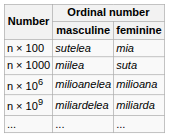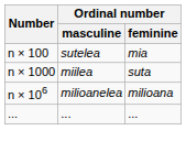- row: n × 109 | miliardelea | miliarda
